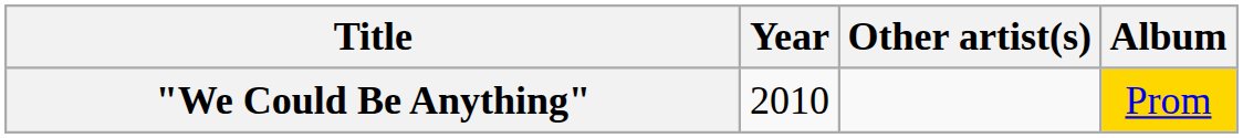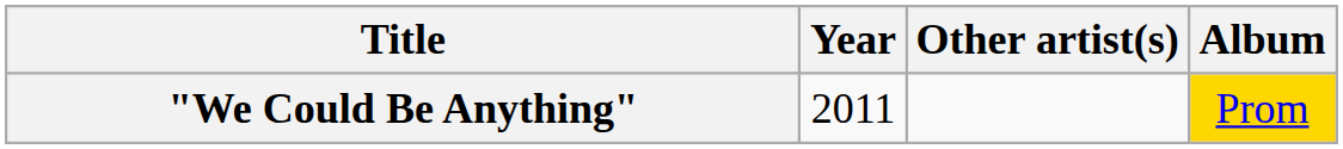"We Could Be Anything" | Year: 2010 -> 2011
